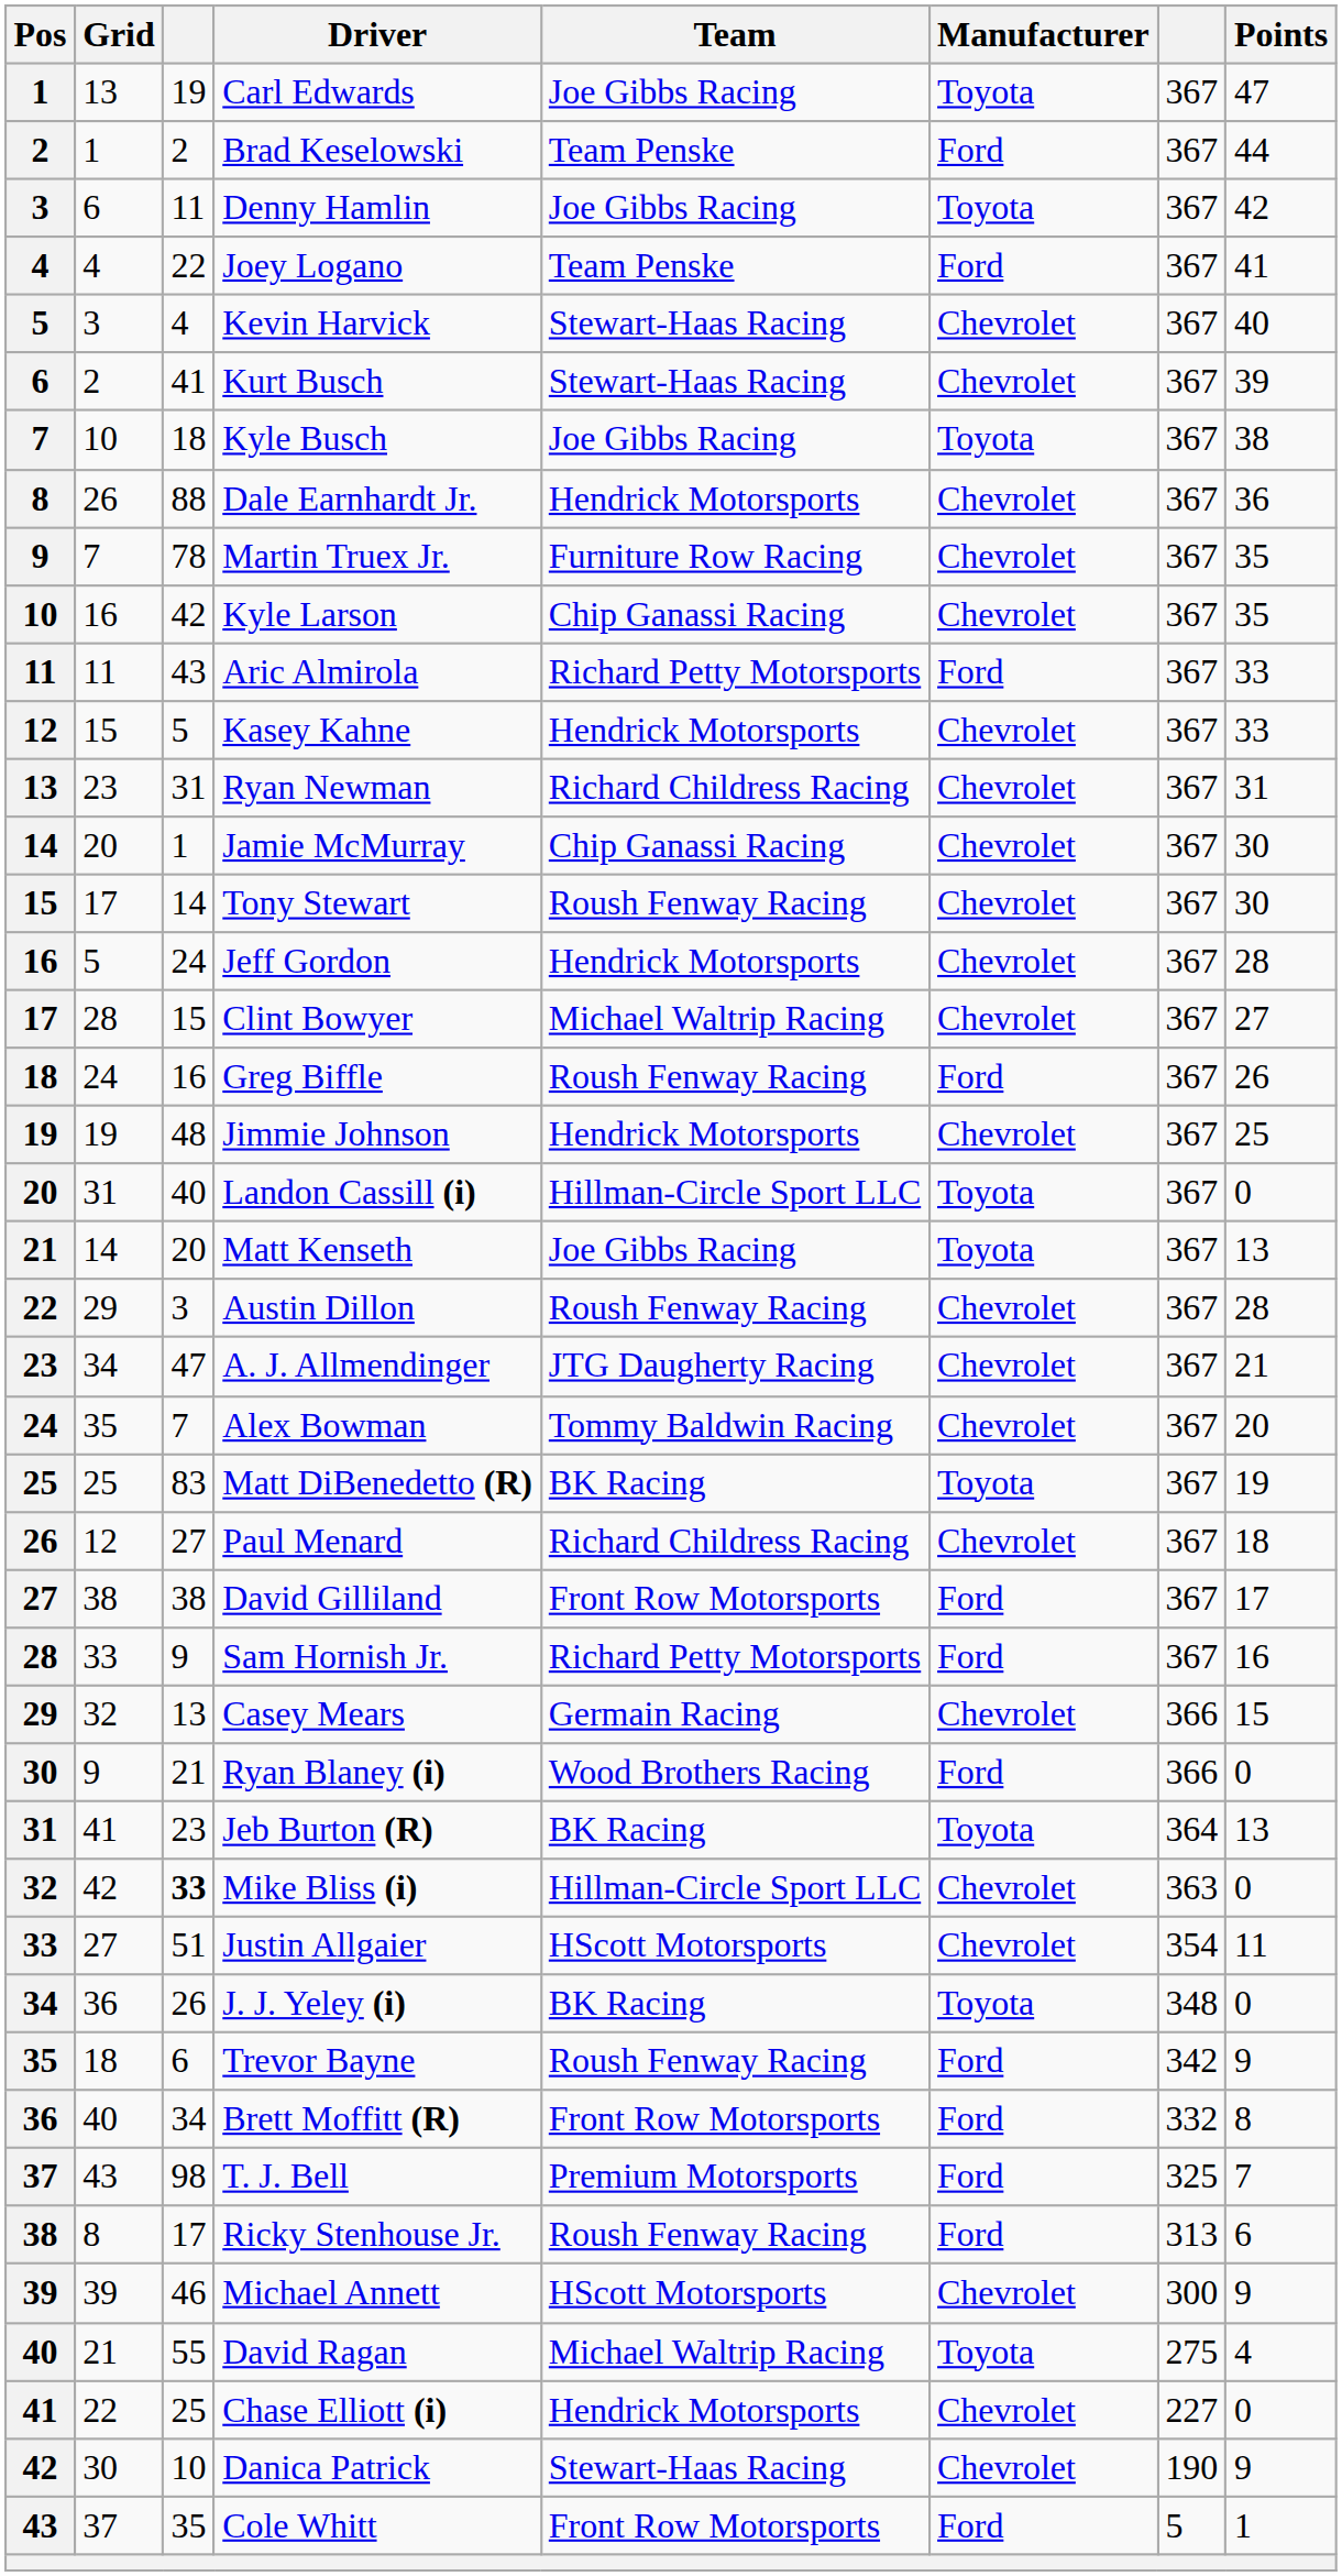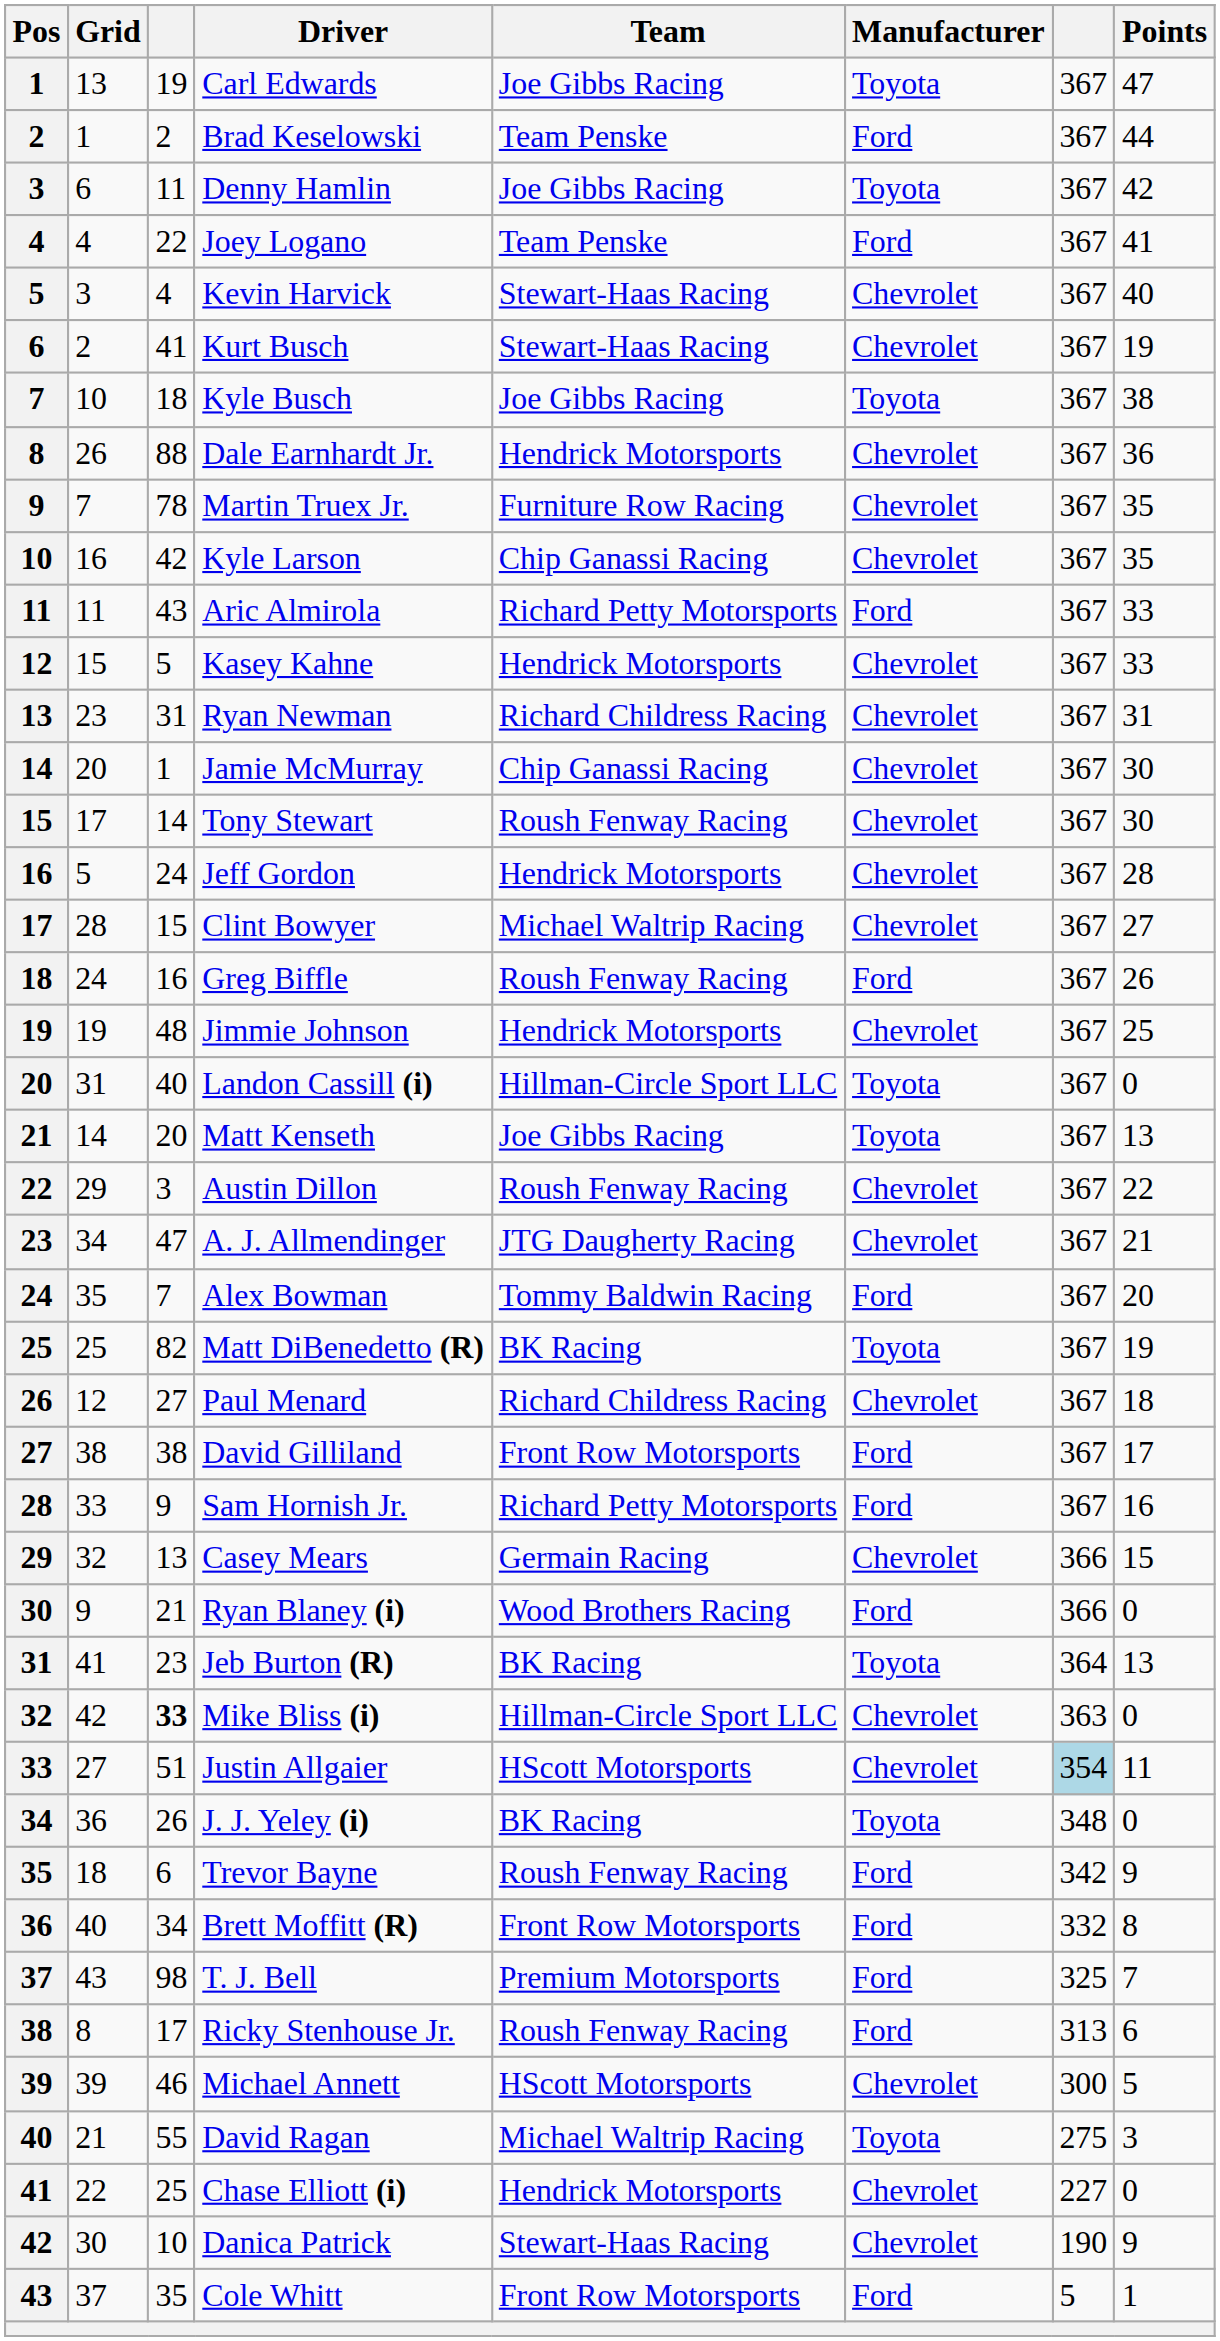Kurt Busch | Points: 39 -> 19
Austin Dillon | Points: 28 -> 22
Alex Bowman | Manufacturer: Chevrolet -> Ford
Matt DiBenedetto (R) | column 3: 83 -> 82
Justin Allgaier | column 7: no background -> lightblue background
Michael Annett | Points: 9 -> 5
David Ragan | Points: 4 -> 3
